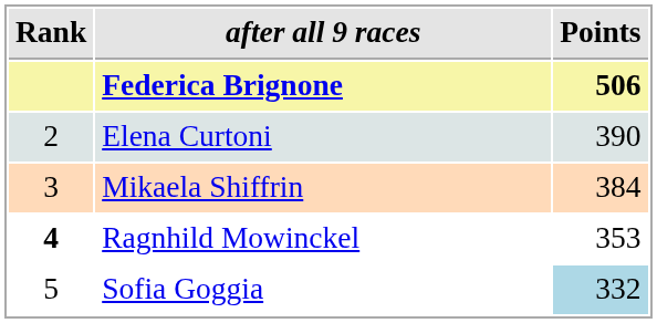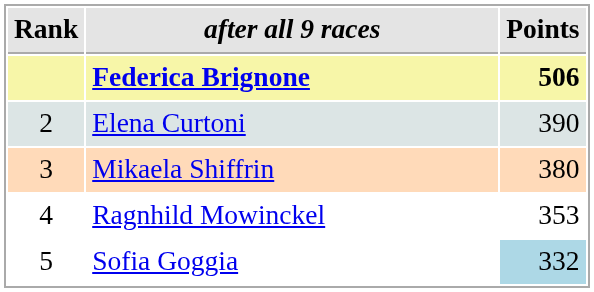Mikaela Shiffrin | Points: 384 -> 380
Ragnhild Mowinckel | Rank: bold -> normal
